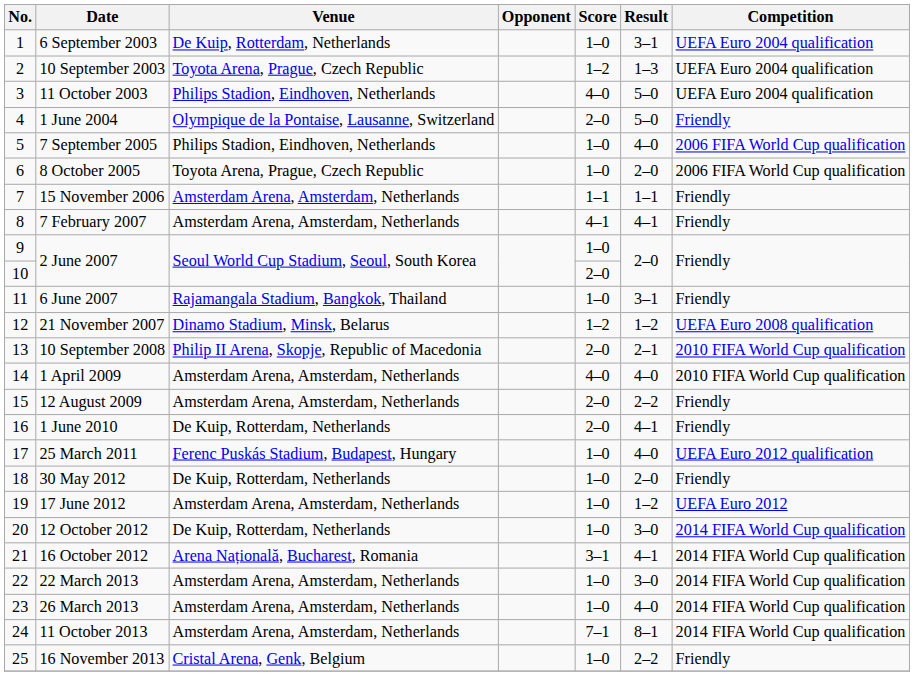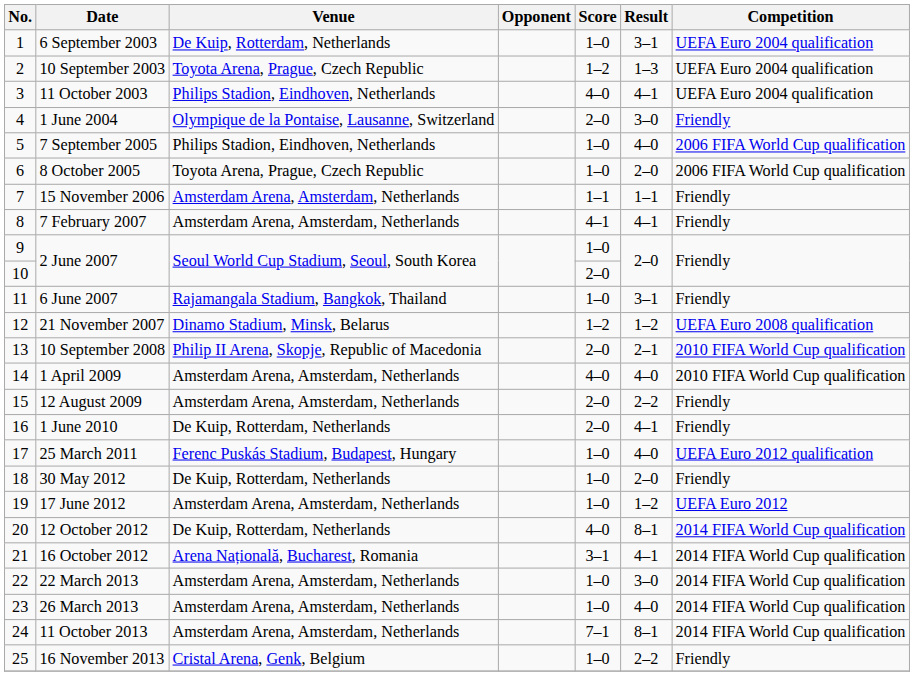11 October 2003 | Result: 5–0 -> 4–1
1 June 2004 | Result: 5–0 -> 3–0
12 October 2012 | Score: 1–0 -> 4–0
12 October 2012 | Result: 3–0 -> 8–1
